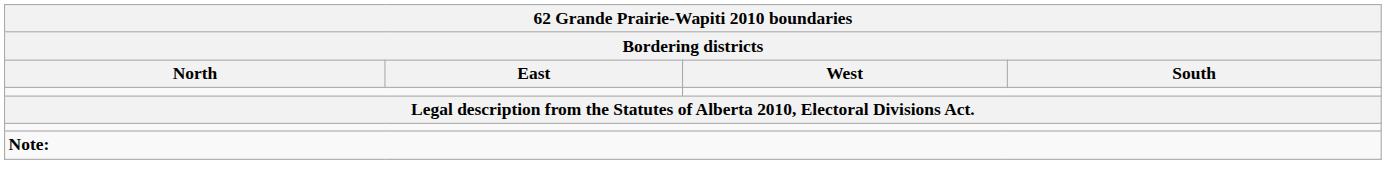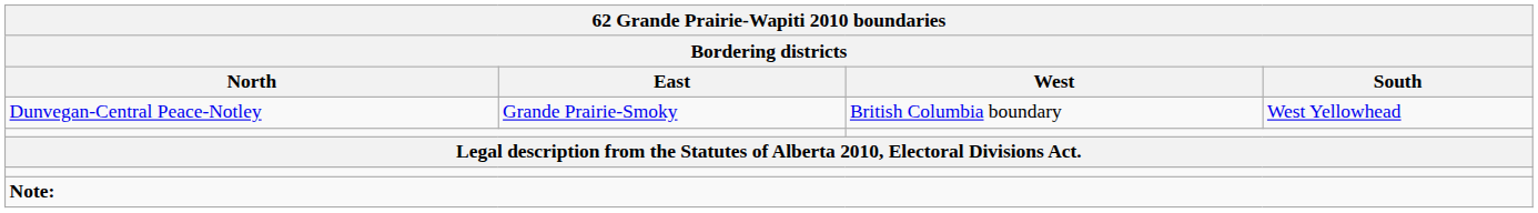+ row: Dunvegan-Central Peace-Notley | Grande Prairie-Smoky | British Columbia boundary | West Yellowhead
